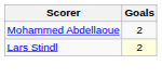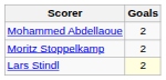+ row: Moritz Stoppelkamp | 2
